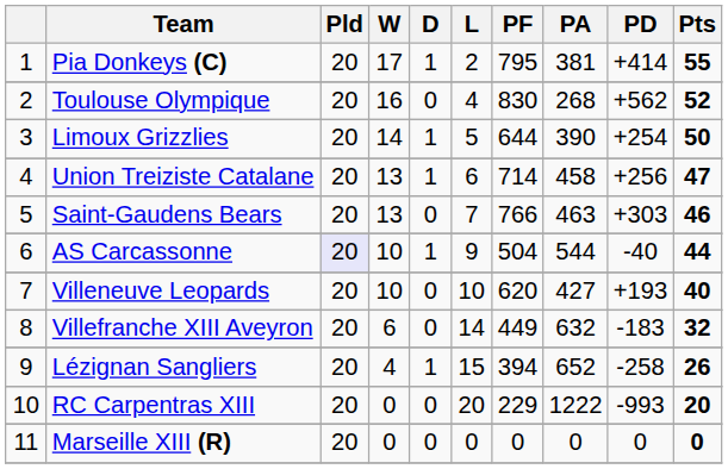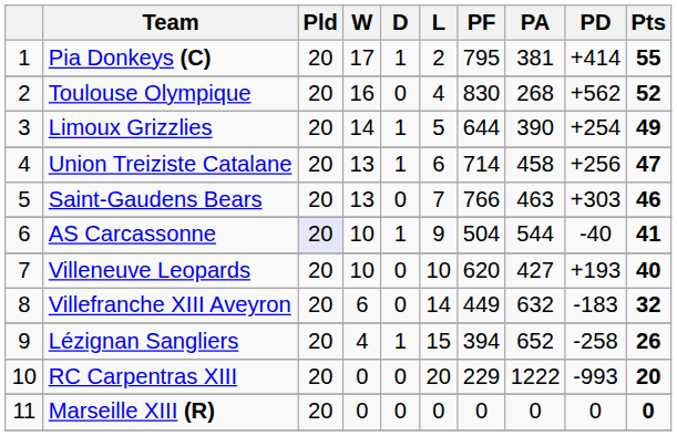Limoux Grizzlies | Pts: 50 -> 49
AS Carcassonne | Pts: 44 -> 41
